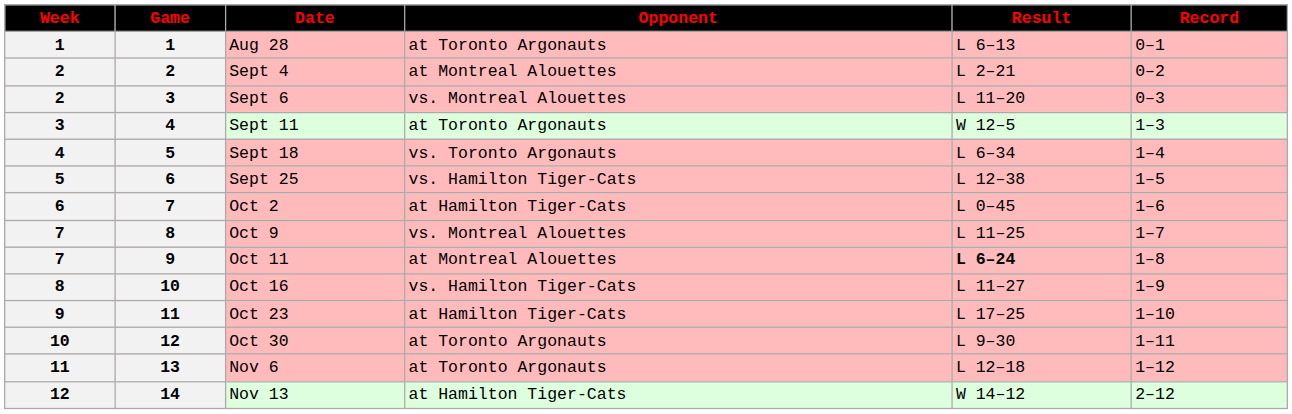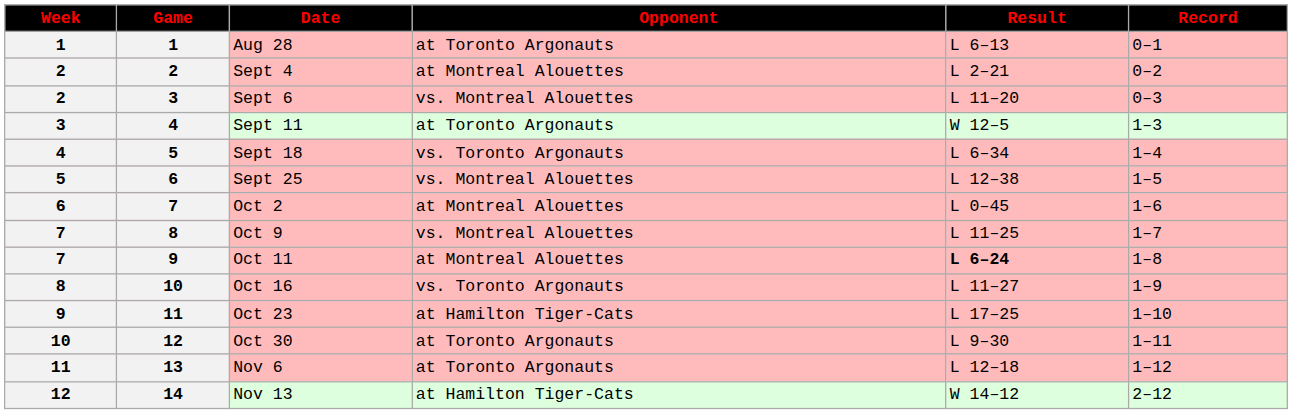Sept 25 | Opponent: vs. Hamilton Tiger-Cats -> vs. Montreal Alouettes
Oct 2 | Opponent: at Hamilton Tiger-Cats -> at Montreal Alouettes
Oct 16 | Opponent: vs. Hamilton Tiger-Cats -> vs. Toronto Argonauts
